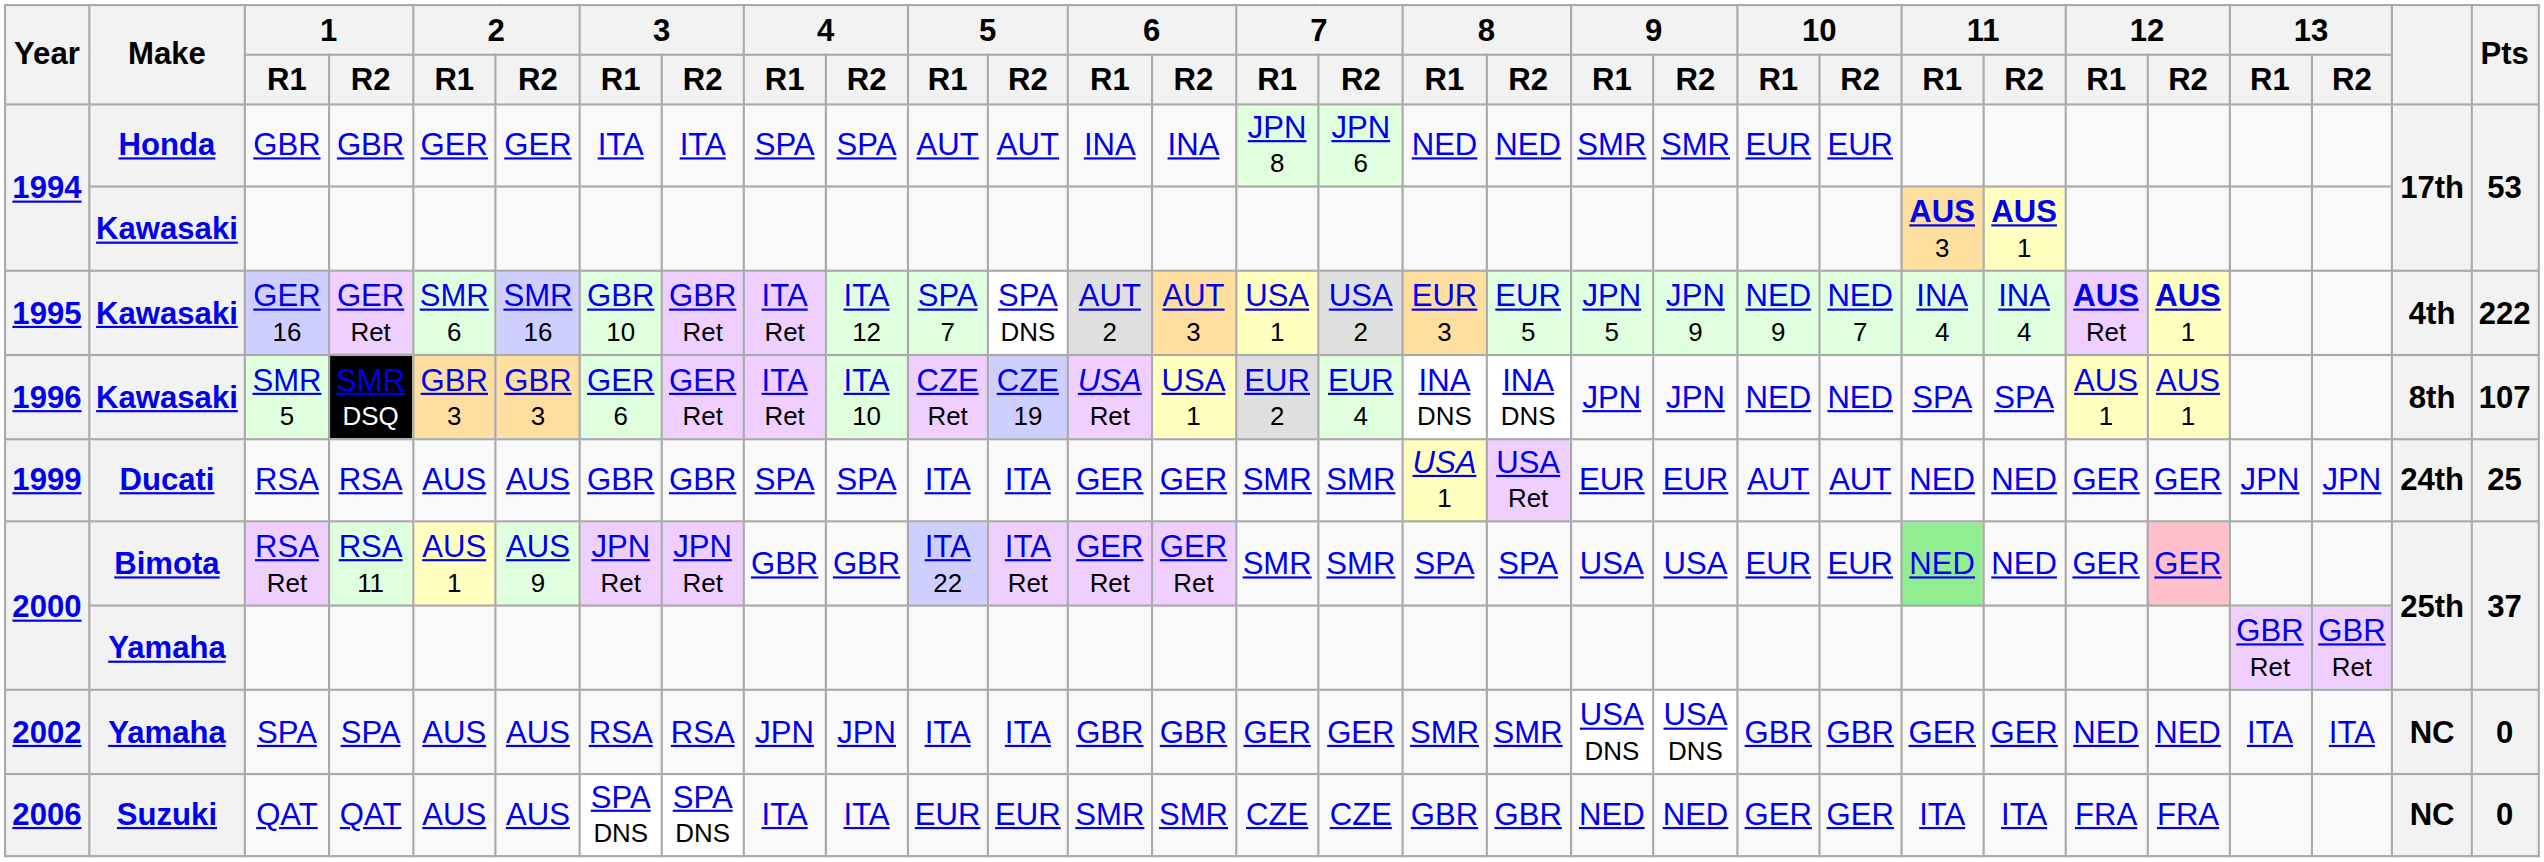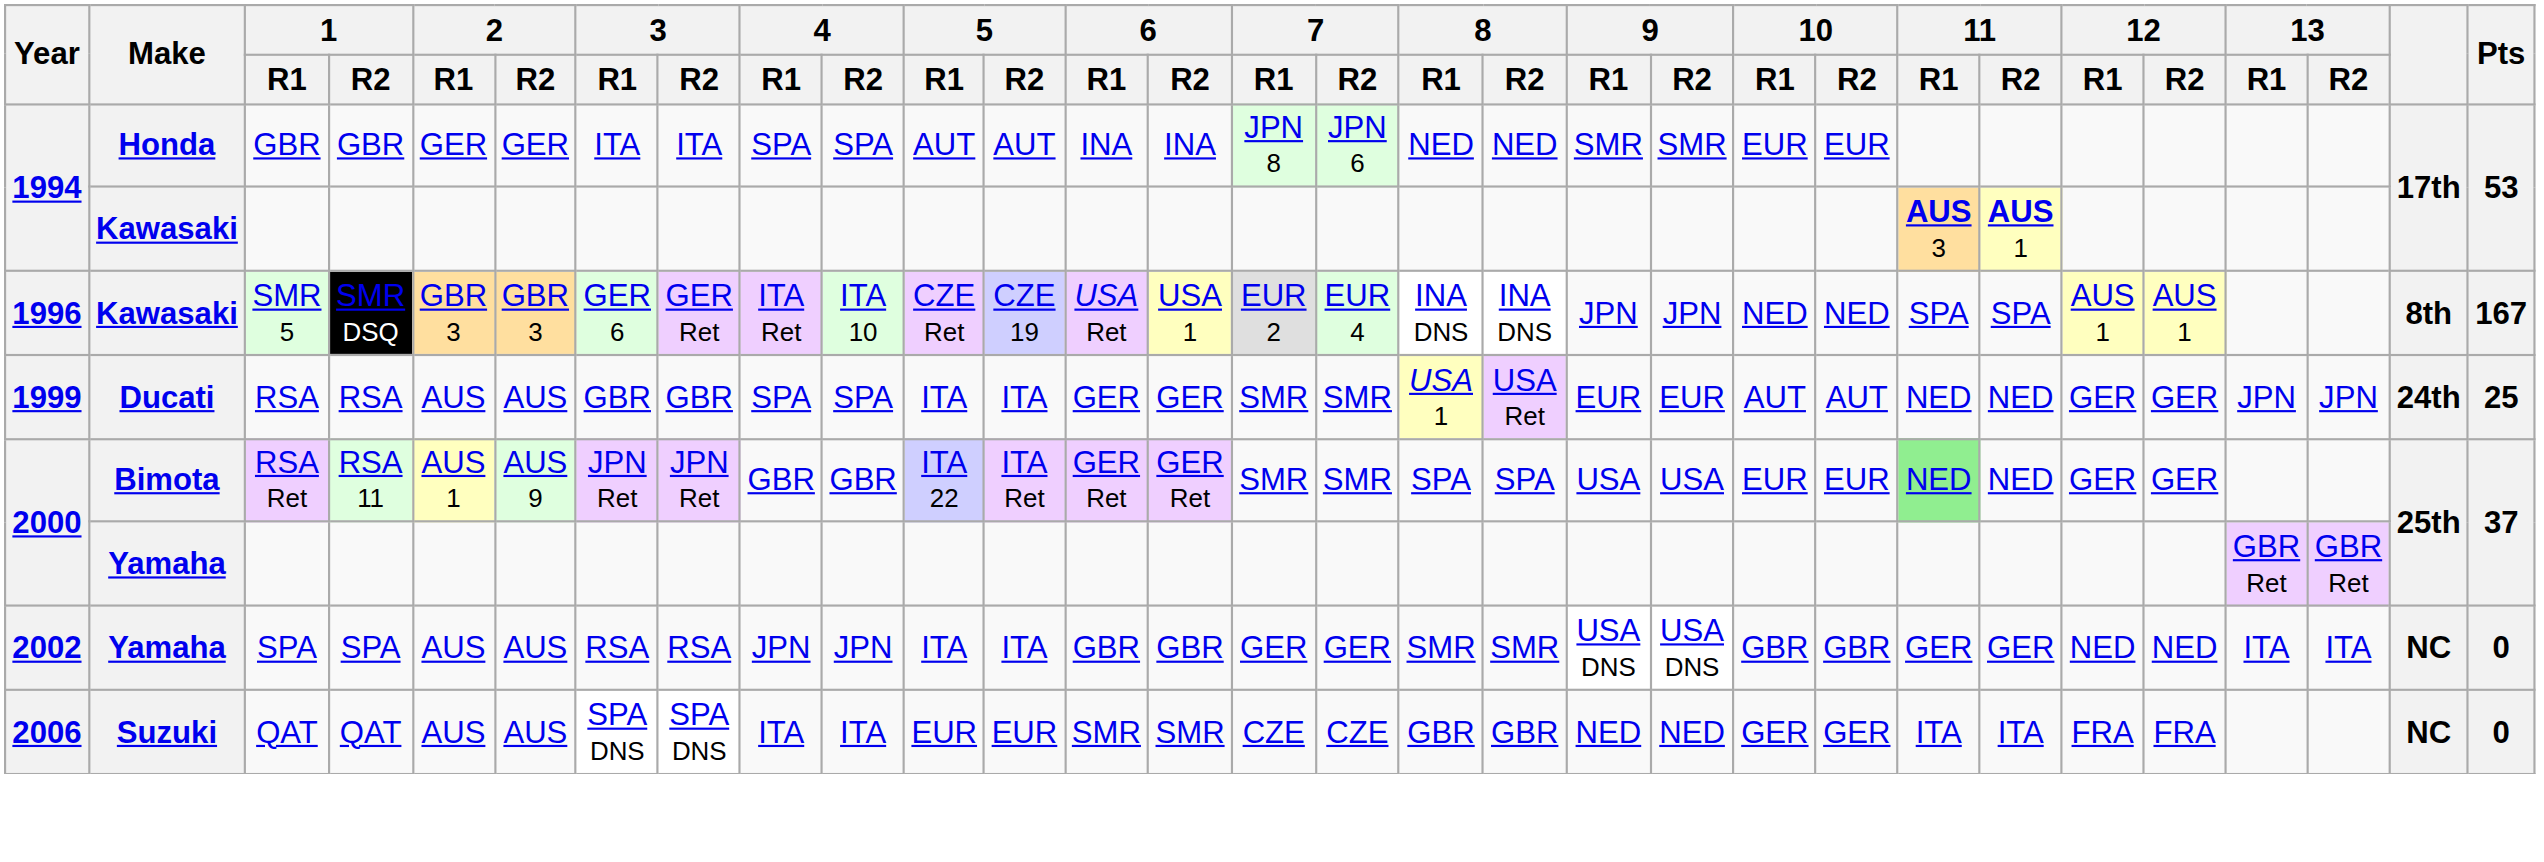- row: 1995 | Kawasaki | GER 16 | GER Ret | SMR 6 | SMR 16 | GBR 10 | GBR Ret | ITA Ret | ITA 12 | SPA 7 | SPA DNS | AUT 2 | AUT 3 | USA 1 | USA 2 | EUR 3 | EUR 5 | JPN 5 | JPN 9 | NED 9 | NED 7 | INA 4 | INA 4 | AUS Ret | AUS 1 | 4th | 222
SMR 5 | Pts: 107 -> 167
RSA Ret | 12 / R2: pink background -> no background
